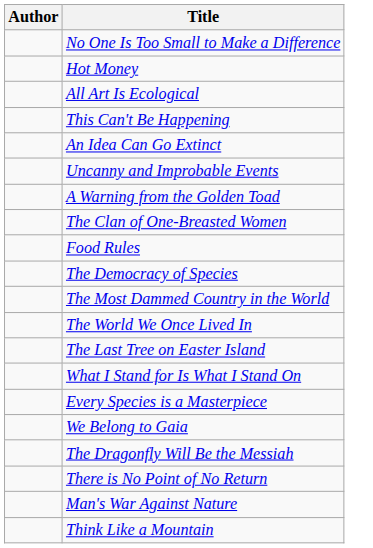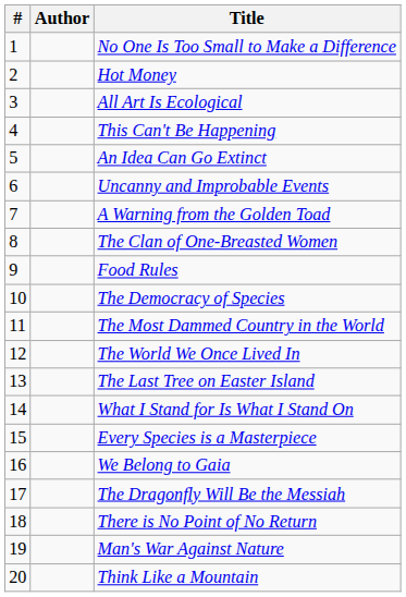+ column: # | 1 | 2 | 3 | 4 | 5 | 6 | 7 | 8 | 9 | 10 | 11 | 12 | 13 | 14 | 15 | 16 | 17 | 18 | 19 | 20
